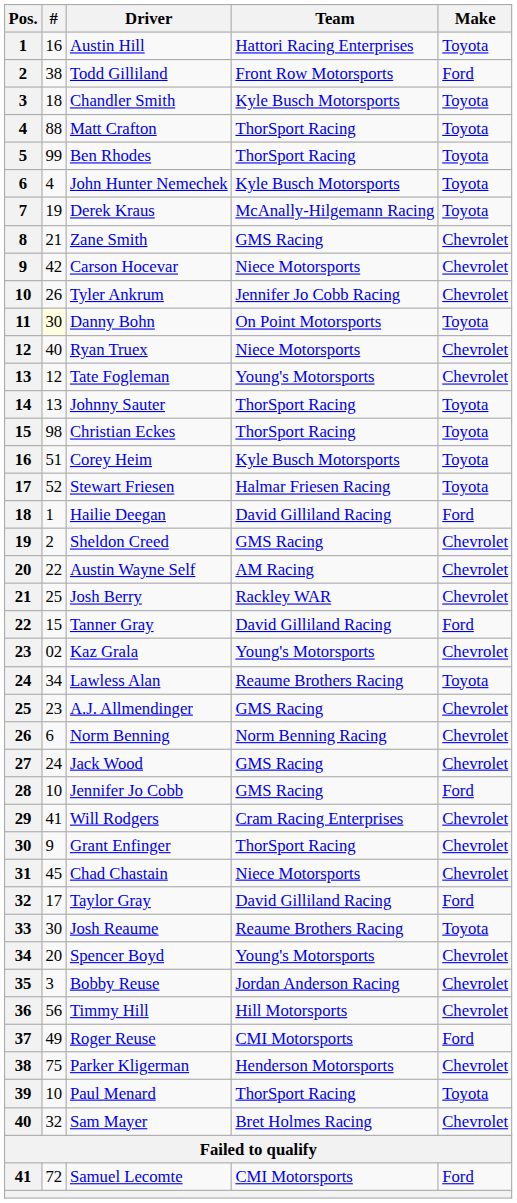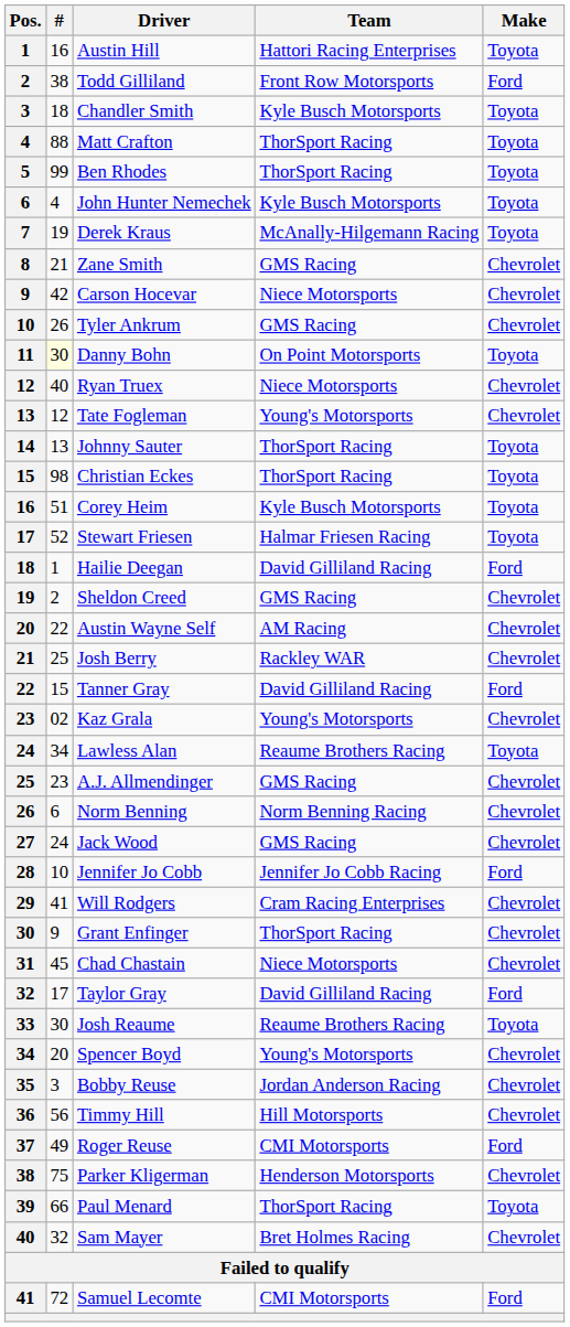Tyler Ankrum | Team: Jennifer Jo Cobb Racing -> GMS Racing
Jennifer Jo Cobb | Team: GMS Racing -> Jennifer Jo Cobb Racing
Paul Menard | #: 10 -> 66
